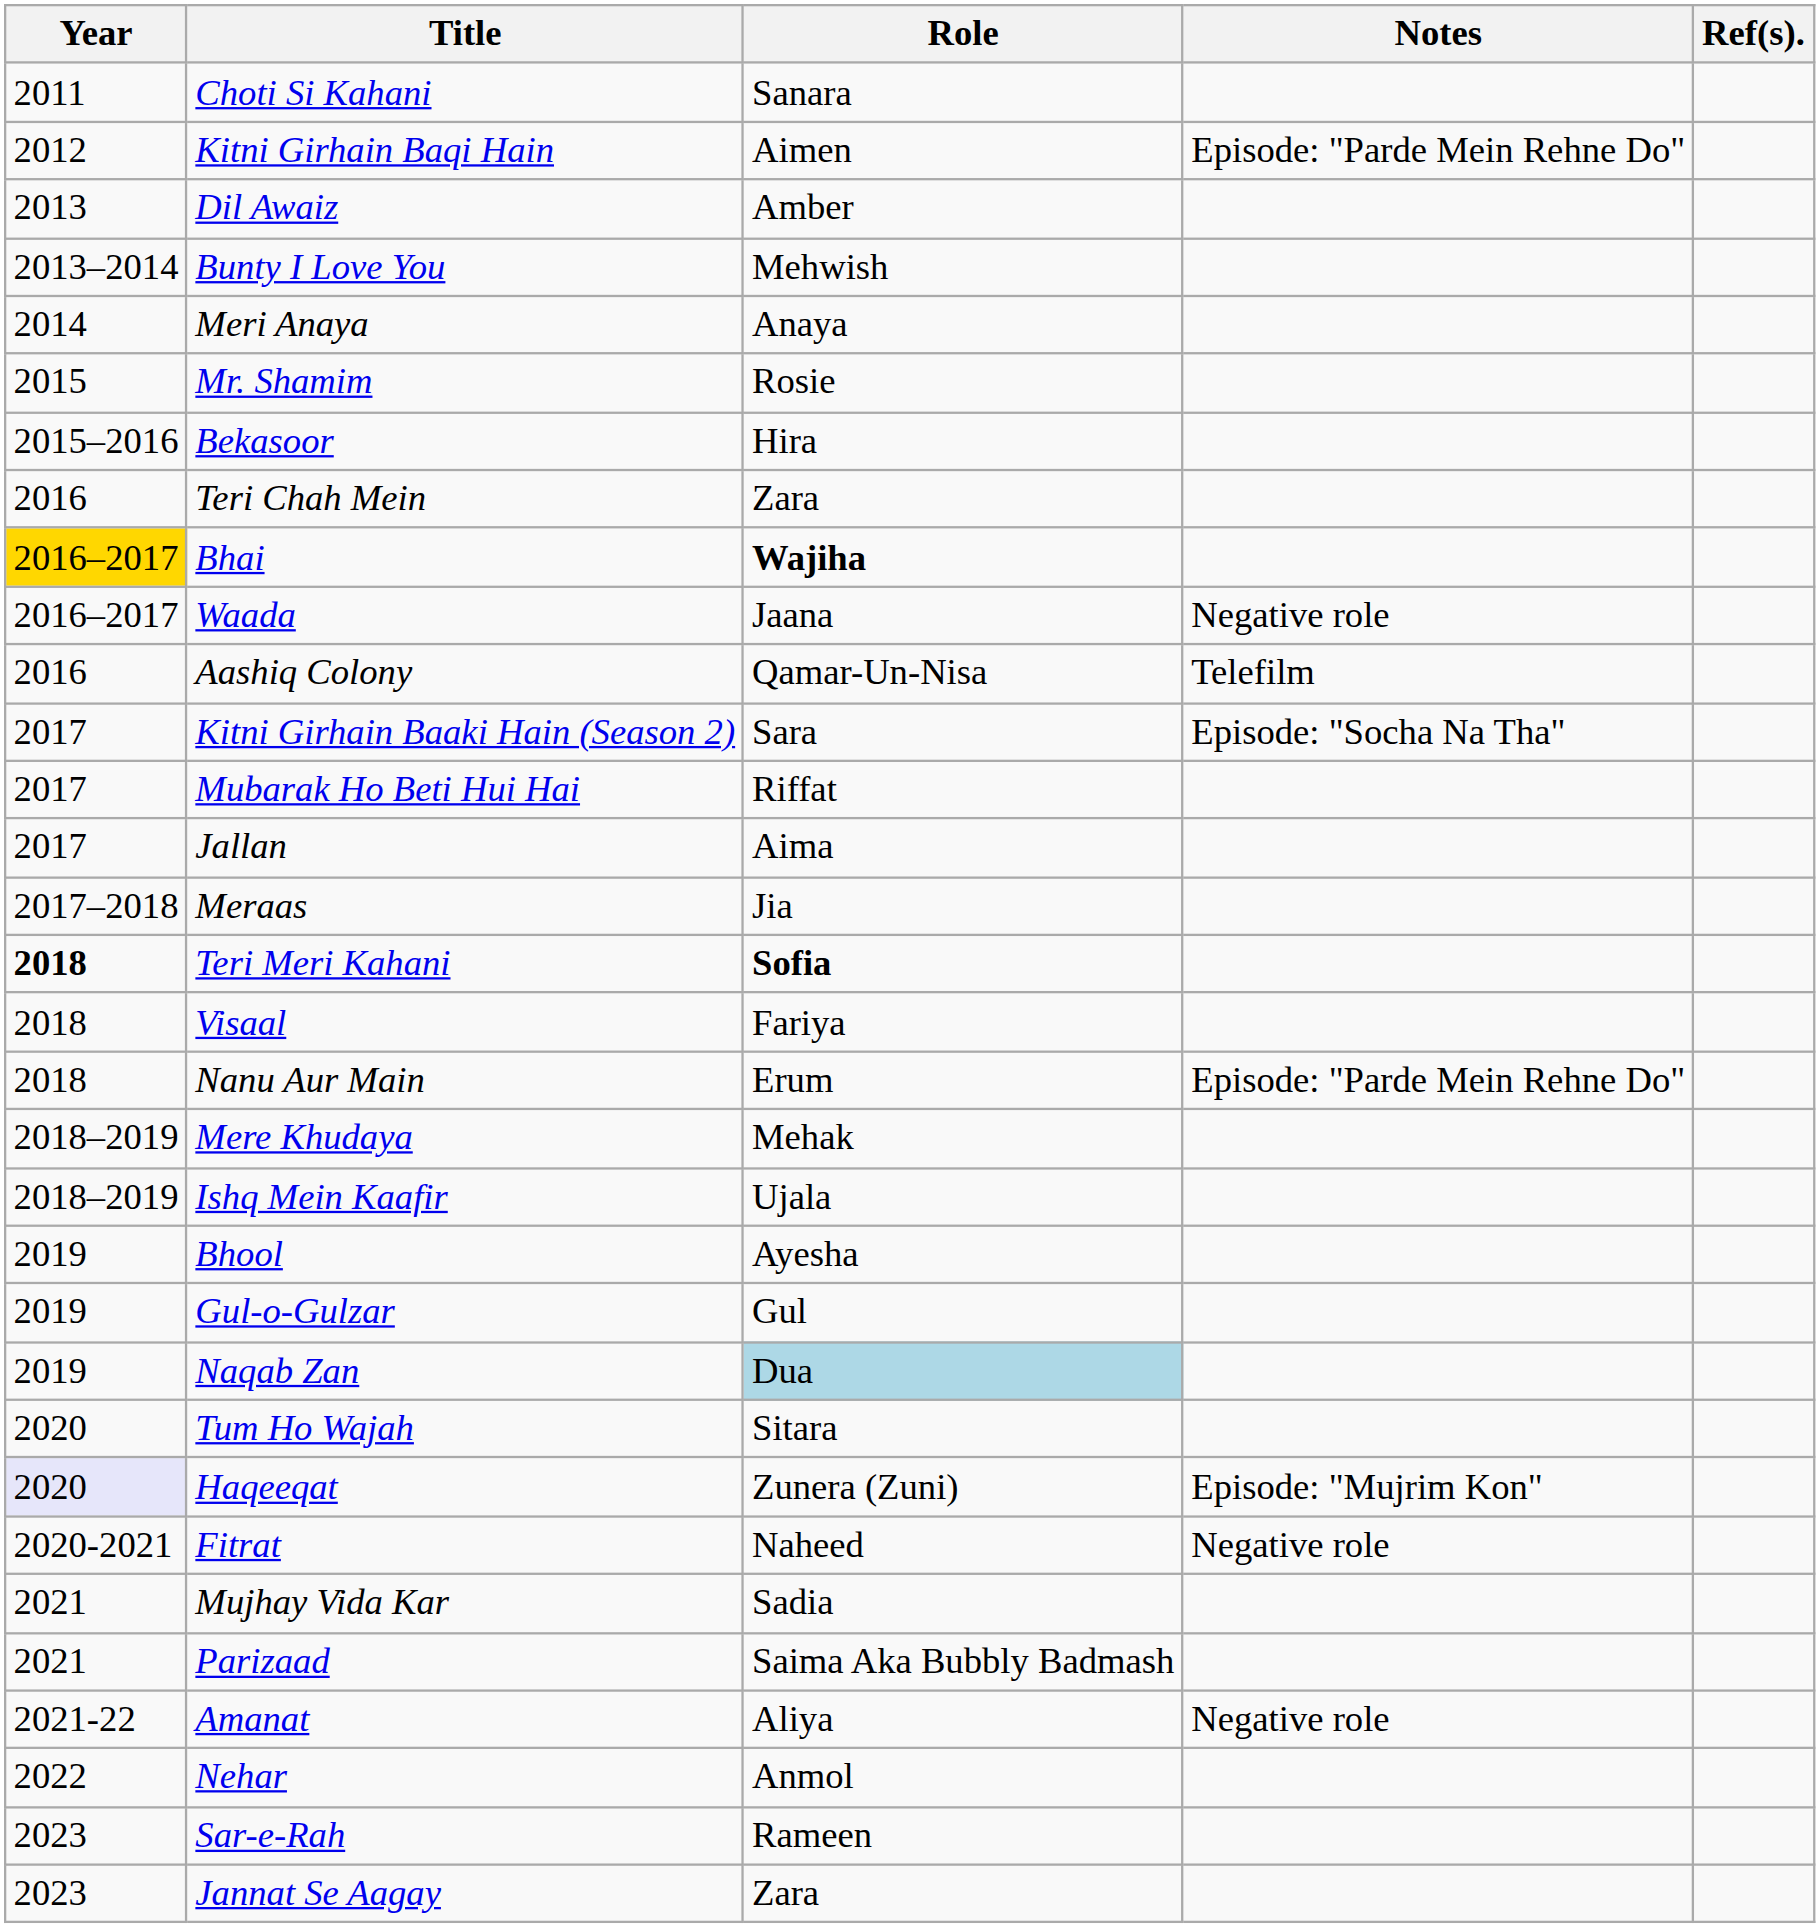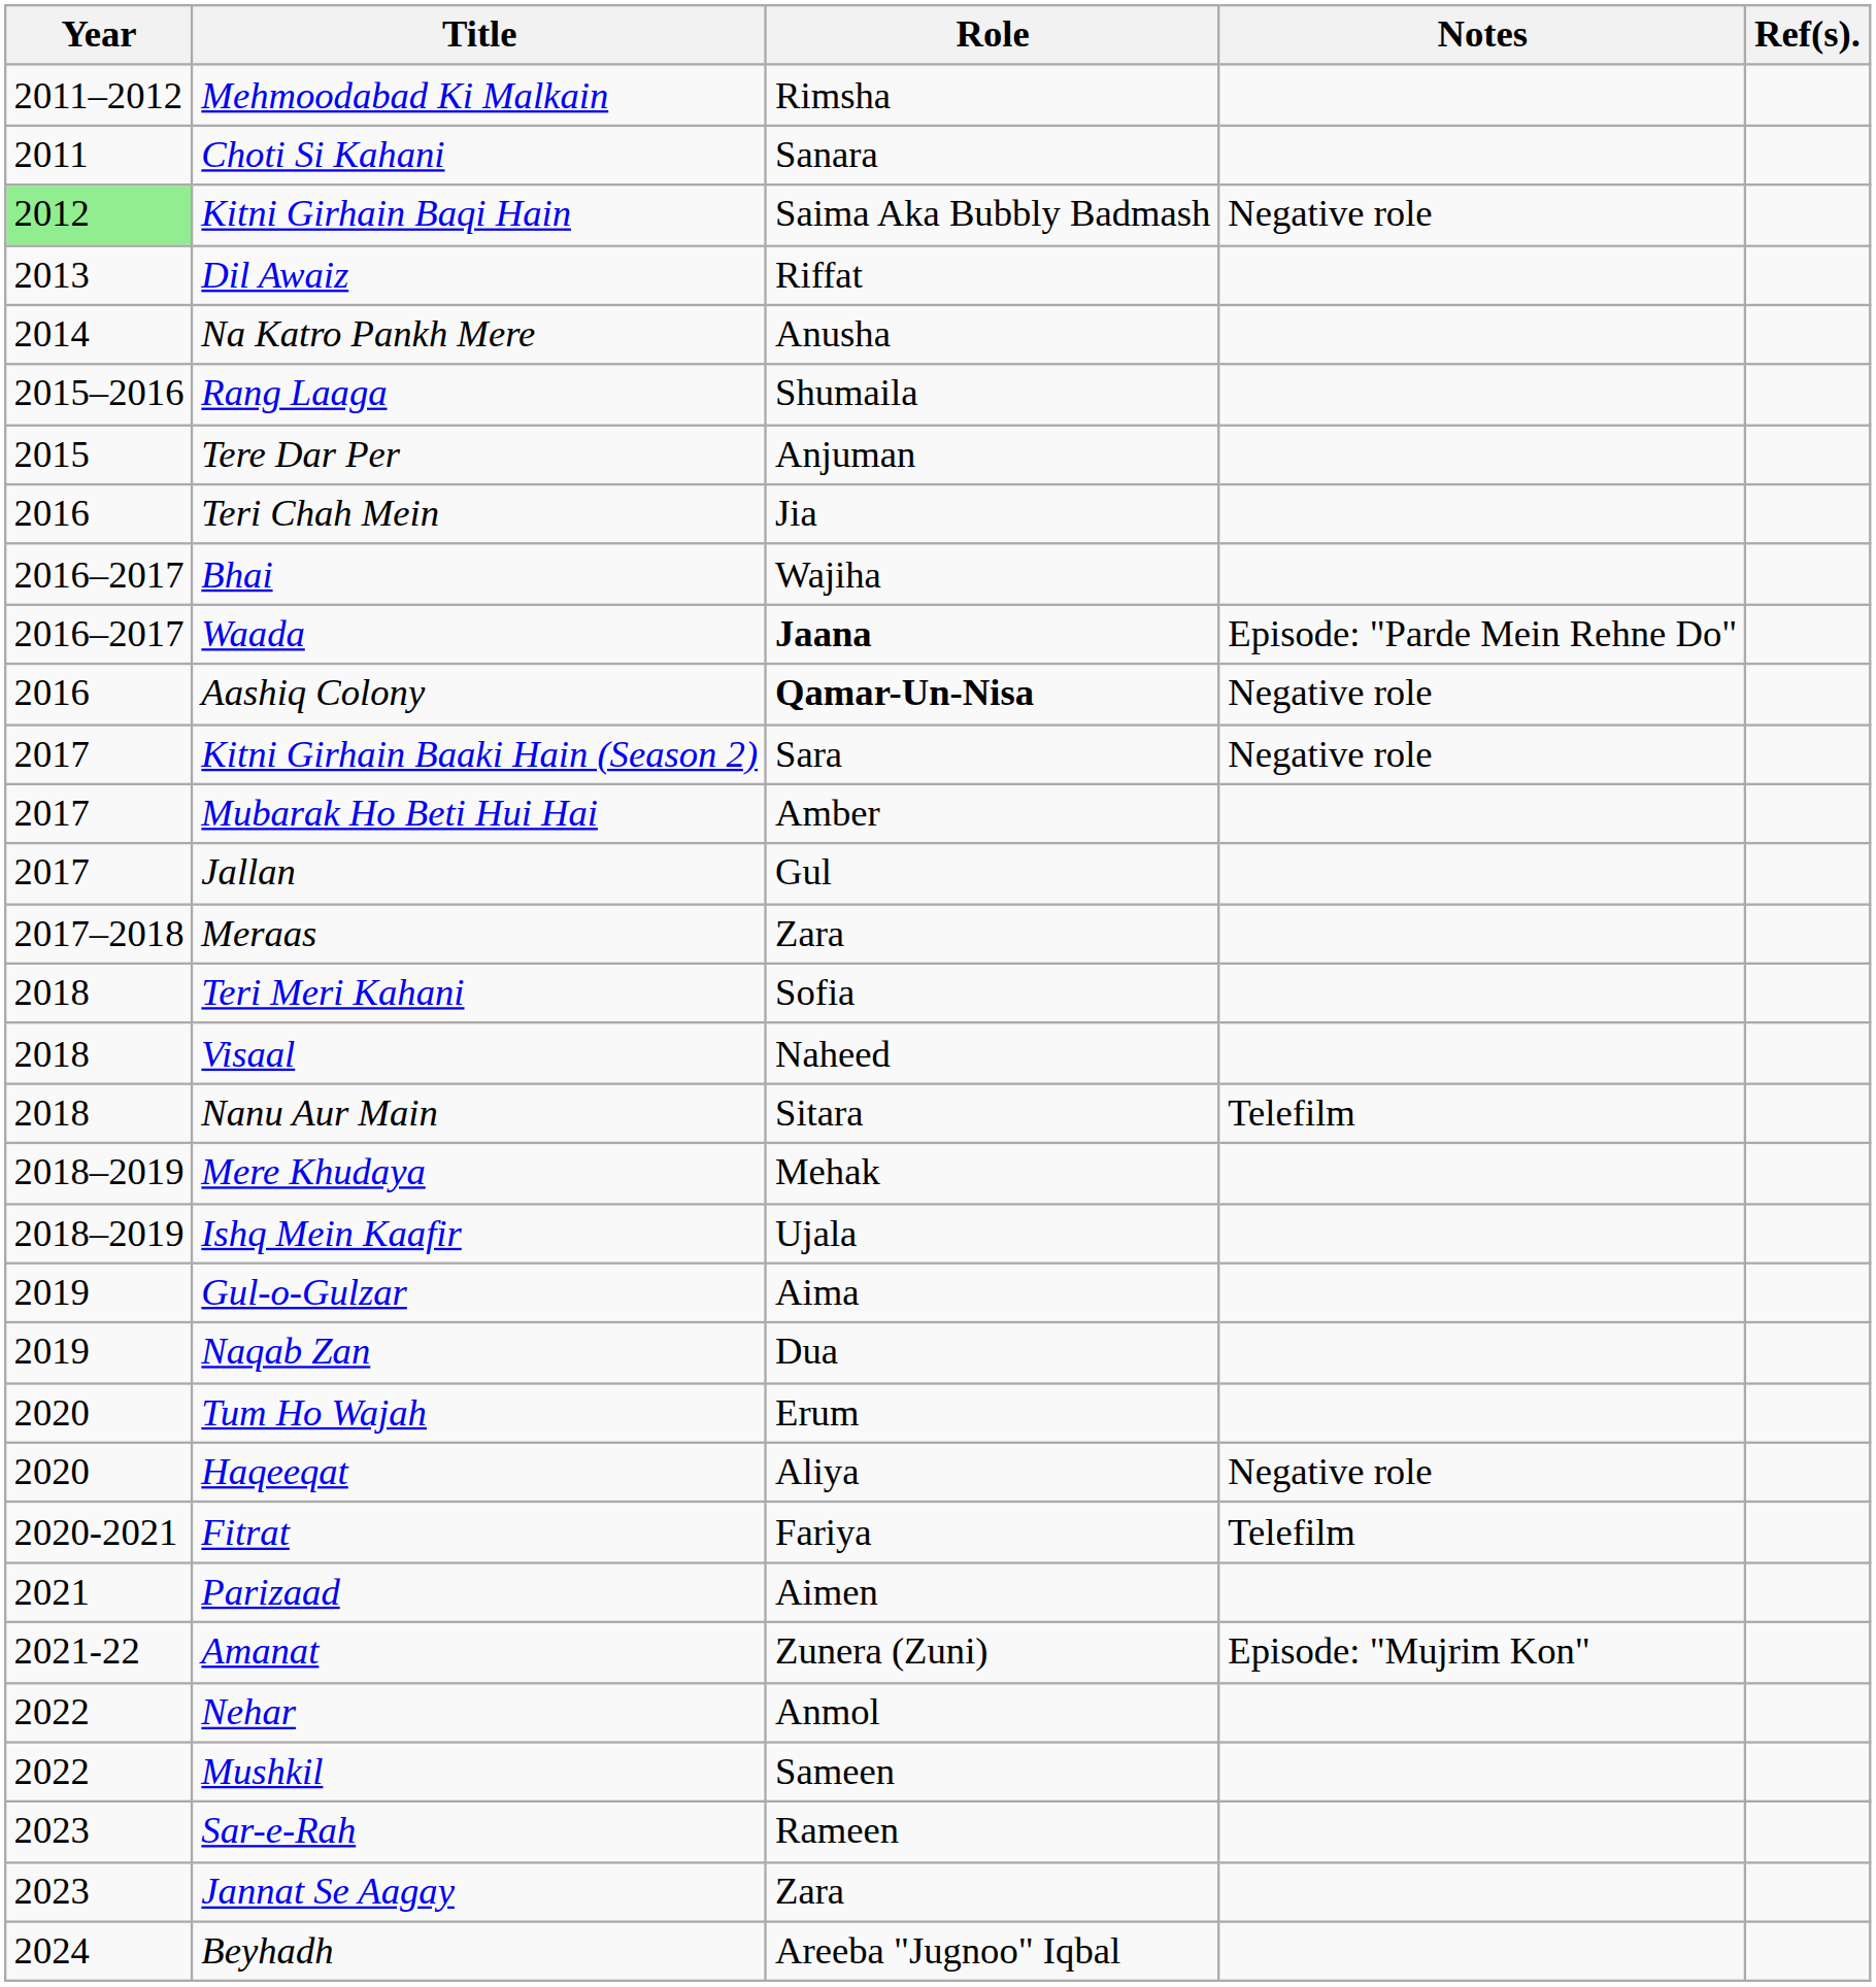+ row: 2011–2012 | Mehmoodabad Ki Malkain | Rimsha
Kitni Girhain Baqi Hain | Year: no background -> lightgreen background
Kitni Girhain Baqi Hain | Role: Aimen -> Saima Aka Bubbly Badmash
Kitni Girhain Baqi Hain | Notes: Episode: "Parde Mein Rehne Do" -> Negative role
Dil Awaiz | Role: Amber -> Riffat
- row: 2013–2014 | Bunty I Love You | Mehwish
- row: 2014 | Meri Anaya | Anaya
+ row: 2014 | Na Katro Pankh Mere | Anusha
- row: 2015 | Mr. Shamim | Rosie
+ row: 2015–2016 | Rang Laaga | Shumaila
+ row: 2015 | Tere Dar Per | Anjuman
- row: 2015–2016 | Bekasoor | Hira
Teri Chah Mein | Role: Zara -> Jia
Bhai | Year: gold background -> no background
Bhai | Role: bold -> normal
Waada | Role: normal -> bold
Waada | Notes: Negative role -> Episode: "Parde Mein Rehne Do"
Aashiq Colony | Role: normal -> bold
Aashiq Colony | Notes: Telefilm -> Negative role
Kitni Girhain Baaki Hain (Season 2) | Notes: Episode: "Socha Na Tha" -> Negative role
Mubarak Ho Beti Hui Hai | Role: Riffat -> Amber
Jallan | Role: Aima -> Gul
Meraas | Role: Jia -> Zara
Teri Meri Kahani | Year: bold -> normal
Teri Meri Kahani | Role: bold -> normal
Visaal | Role: Fariya -> Naheed
Nanu Aur Main | Role: Erum -> Sitara
Nanu Aur Main | Notes: Episode: "Parde Mein Rehne Do" -> Telefilm
- row: 2019 | Bhool | Ayesha
Gul-o-Gulzar | Role: Gul -> Aima
Naqab Zan | Role: lightblue background -> no background
Tum Ho Wajah | Role: Sitara -> Erum
Haqeeqat | Year: lavender background -> no background
Haqeeqat | Role: Zunera (Zuni) -> Aliya
Haqeeqat | Notes: Episode: "Mujrim Kon" -> Negative role
Fitrat | Role: Naheed -> Fariya
Fitrat | Notes: Negative role -> Telefilm
- row: 2021 | Mujhay Vida Kar | Sadia
Parizaad | Role: Saima Aka Bubbly Badmash -> Aimen
Amanat | Role: Aliya -> Zunera (Zuni)
Amanat | Notes: Negative role -> Episode: "Mujrim Kon"
+ row: 2022 | Mushkil | Sameen
+ row: 2024 | Beyhadh | Areeba "Jugnoo" Iqbal
